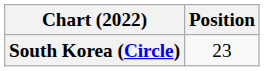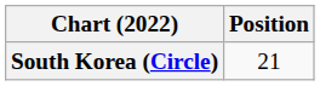South Korea (Circle) | Position: 23 -> 21
